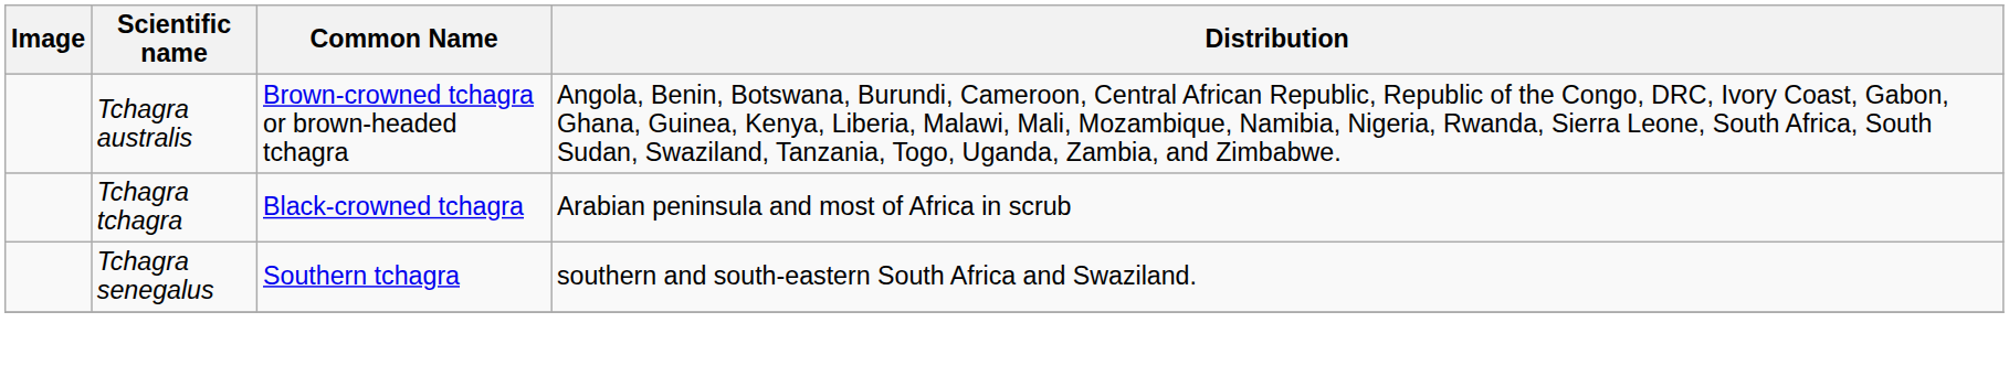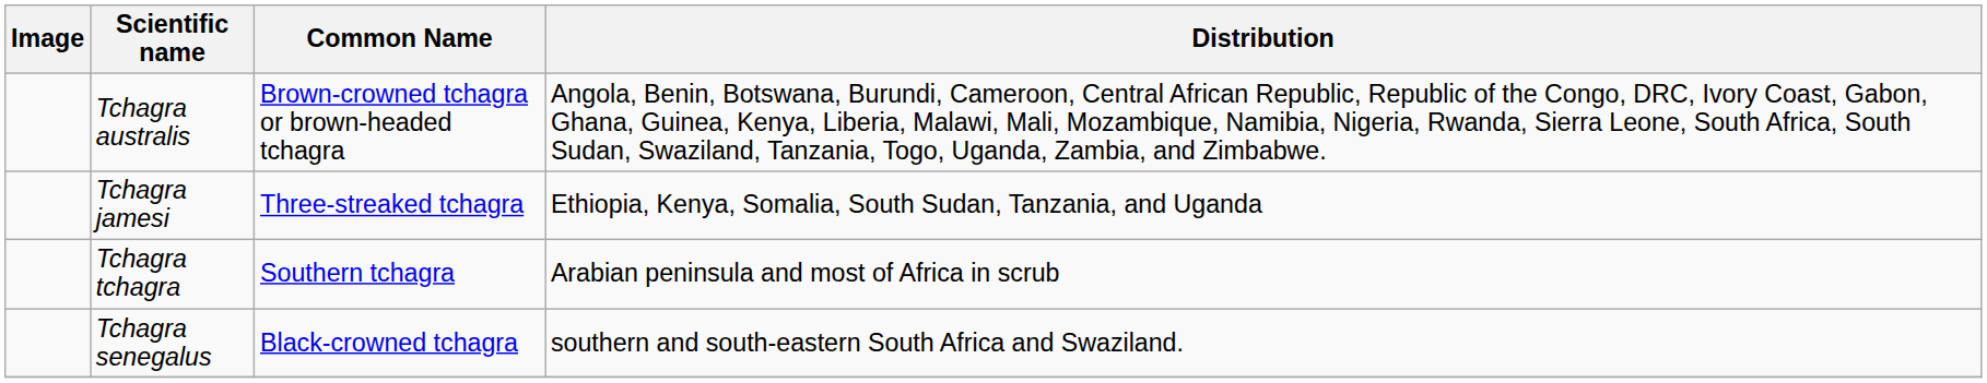+ row: Tchagra jamesi | Three-streaked tchagra | Ethiopia, Kenya, Somalia, South Sudan, Tanzania, and Uganda
Tchagra tchagra | Common Name: Black-crowned tchagra -> Southern tchagra
Tchagra senegalus | Common Name: Southern tchagra -> Black-crowned tchagra
